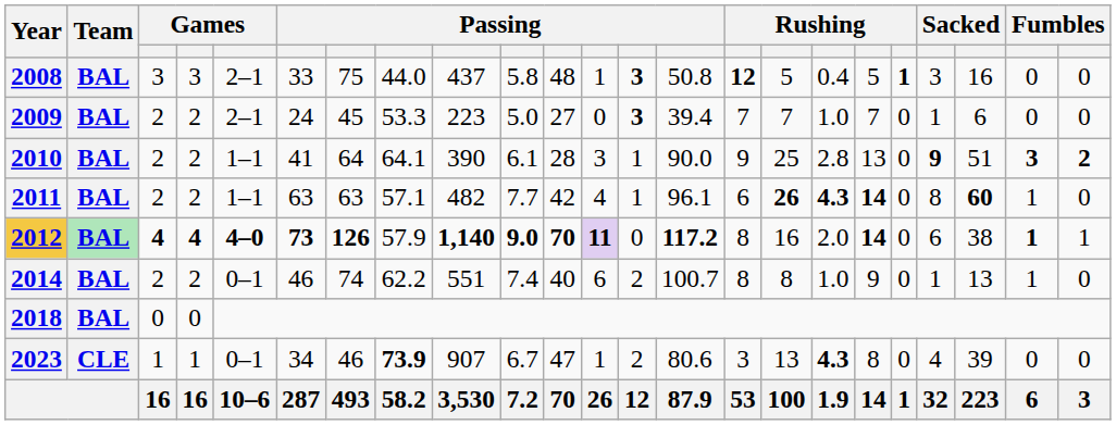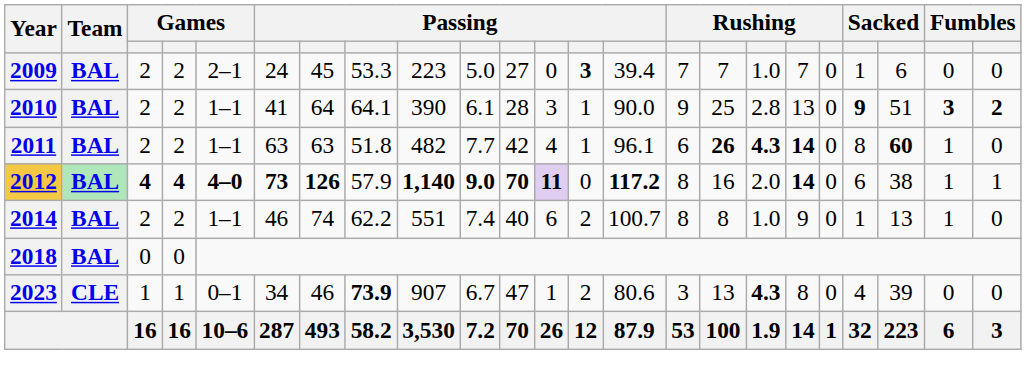- row: 2008 | BAL | 3 | 3 | 2–1 | 33 | 75 | 44.0 | 437 | 5.8 | 48 | 1 | 3 | 50.8 | 12 | 5 | 0.4 | 5 | 1 | 3 | 16 | 0 | 0
2011 | column 8: 57.1 -> 51.8
2012 | column 22: bold -> normal
2014 | column 5: 0–1 -> 1–1
